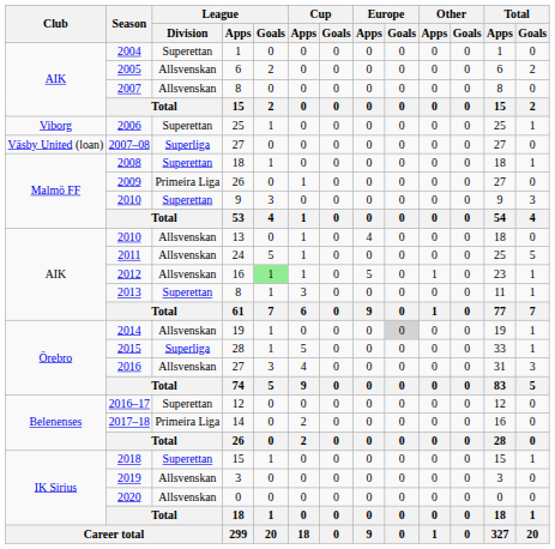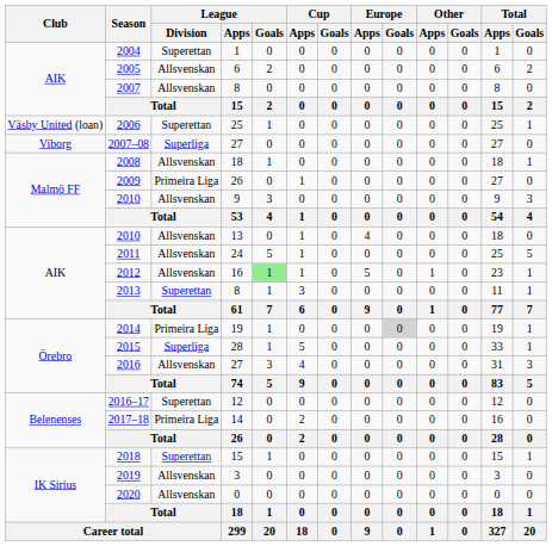2006 | Club: Viborg -> Väsby United (loan)
2007–08 | Club: Väsby United (loan) -> Viborg
2008 | League / Division: Superettan -> Allsvenskan
2010 / 9 | League / Division: Superettan -> Allsvenskan
2014 | League / Division: Allsvenskan -> Primeira Liga
